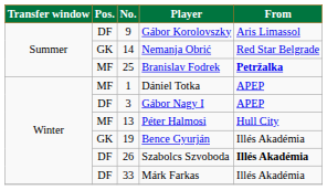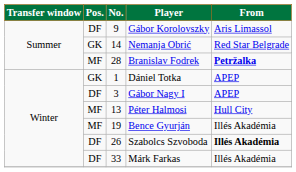Branislav Fodrek | No.: 25 -> 28
Dániel Totka | Pos.: MF -> GK
Bence Gyurján | Pos.: GK -> MF
